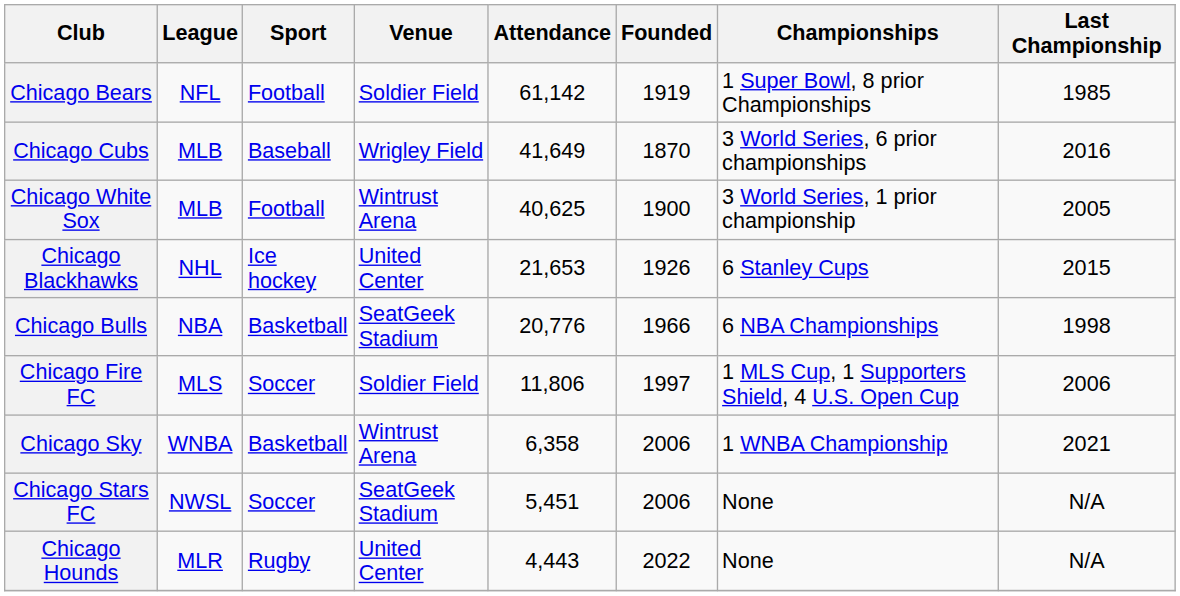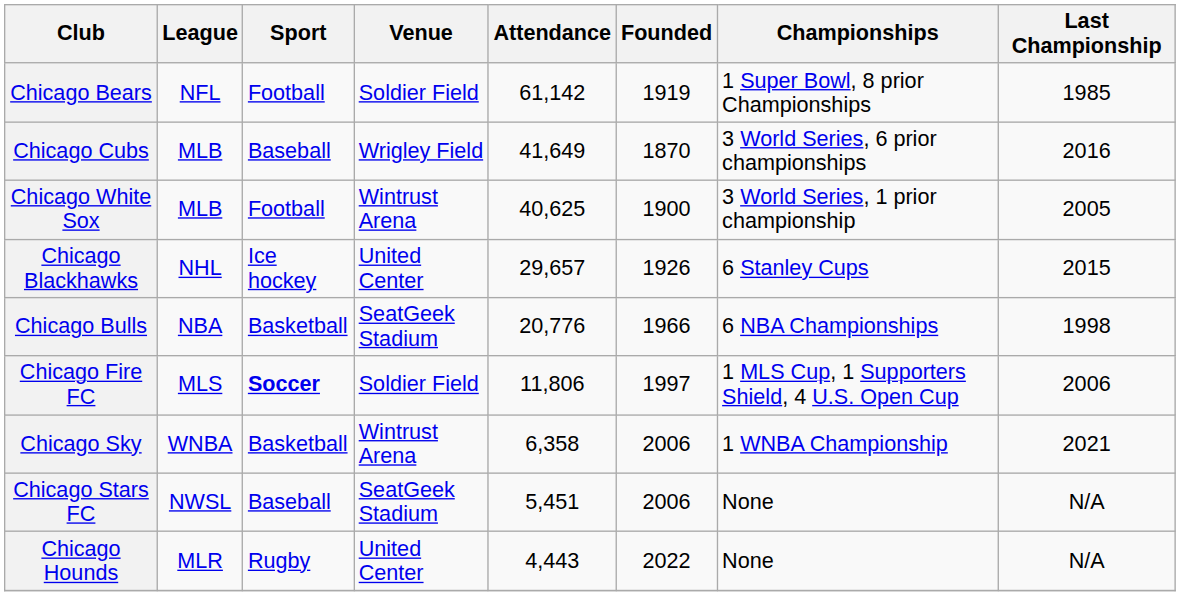Chicago Blackhawks | Attendance: 21,653 -> 29,657
Chicago Fire FC | Sport: normal -> bold
Chicago Stars FC | Sport: Soccer -> Baseball
